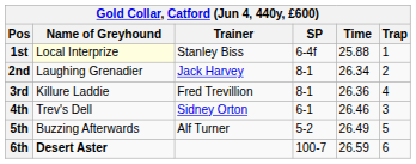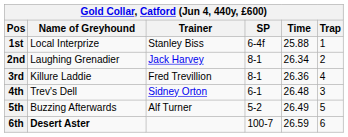1st | Name of Greyhound: lightyellow background -> no background
4th | Time: 26.46 -> 26.48
